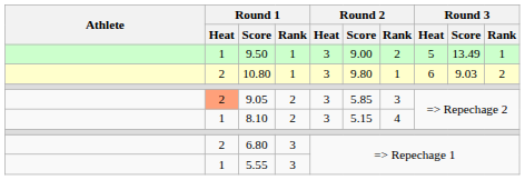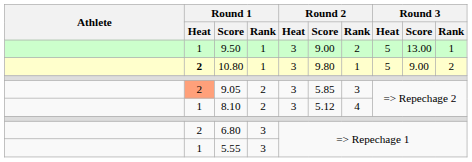9.50 | Round 3 / Score: 13.49 -> 13.00
10.80 | Round 1 / Heat: normal -> bold
10.80 | Round 3 / Heat: 6 -> 5
10.80 | Round 3 / Score: 9.03 -> 9.00
8.10 | Round 2 / Score: 5.15 -> 5.12
